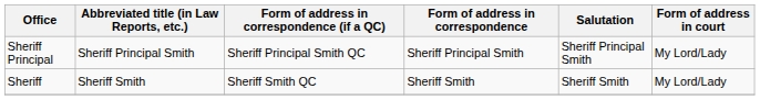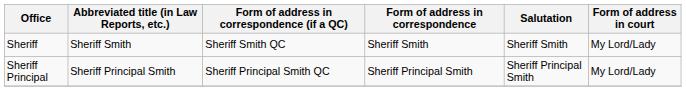rows swapped: Sheriff Principal <-> Sheriff
